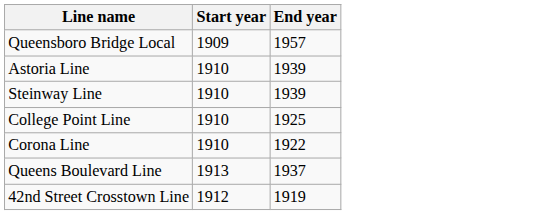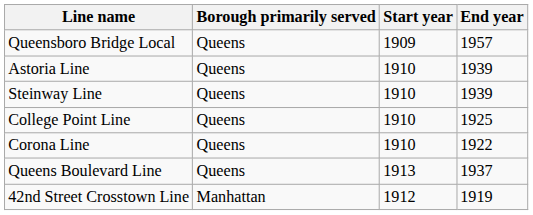+ column: Borough primarily served | Queens | Queens | Queens | Queens | Queens | Queens | Manhattan
